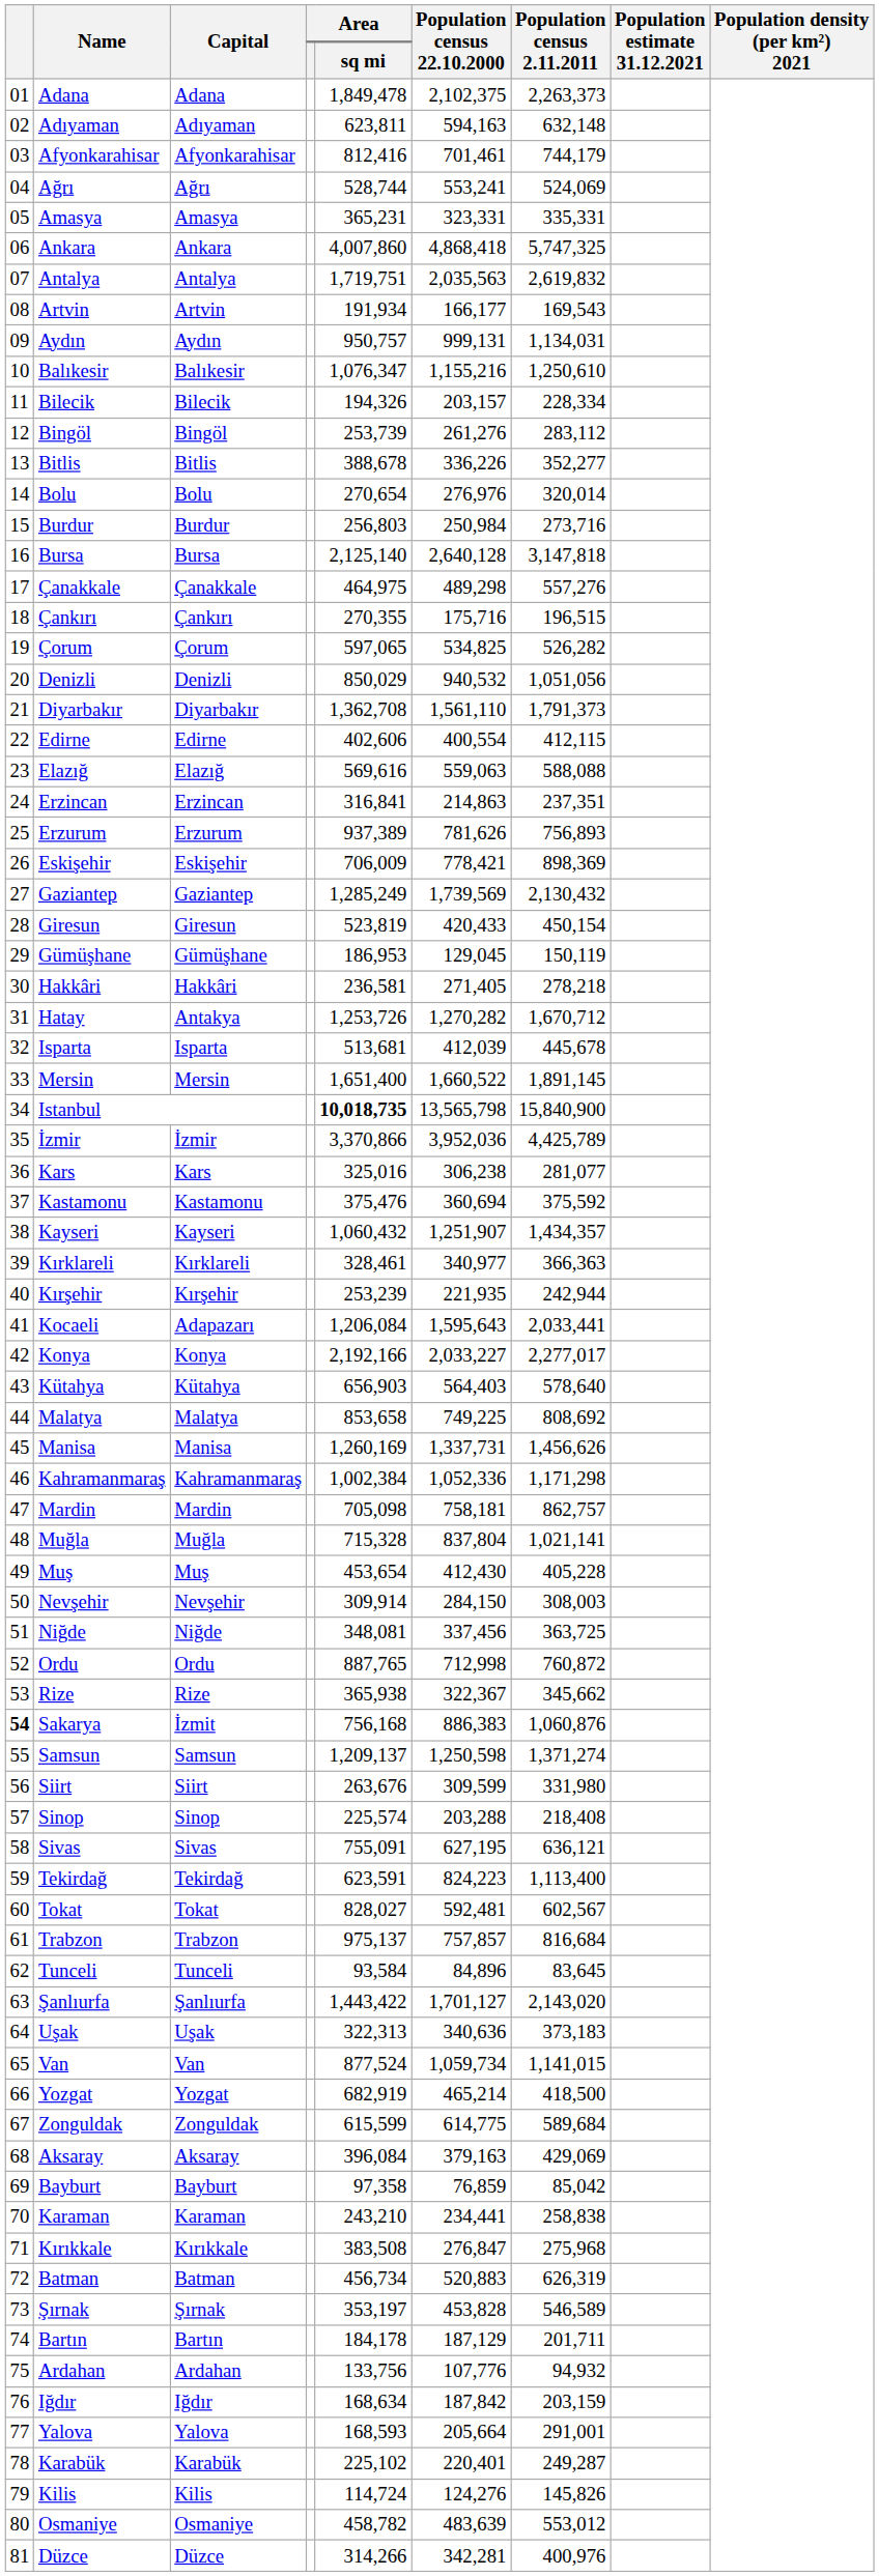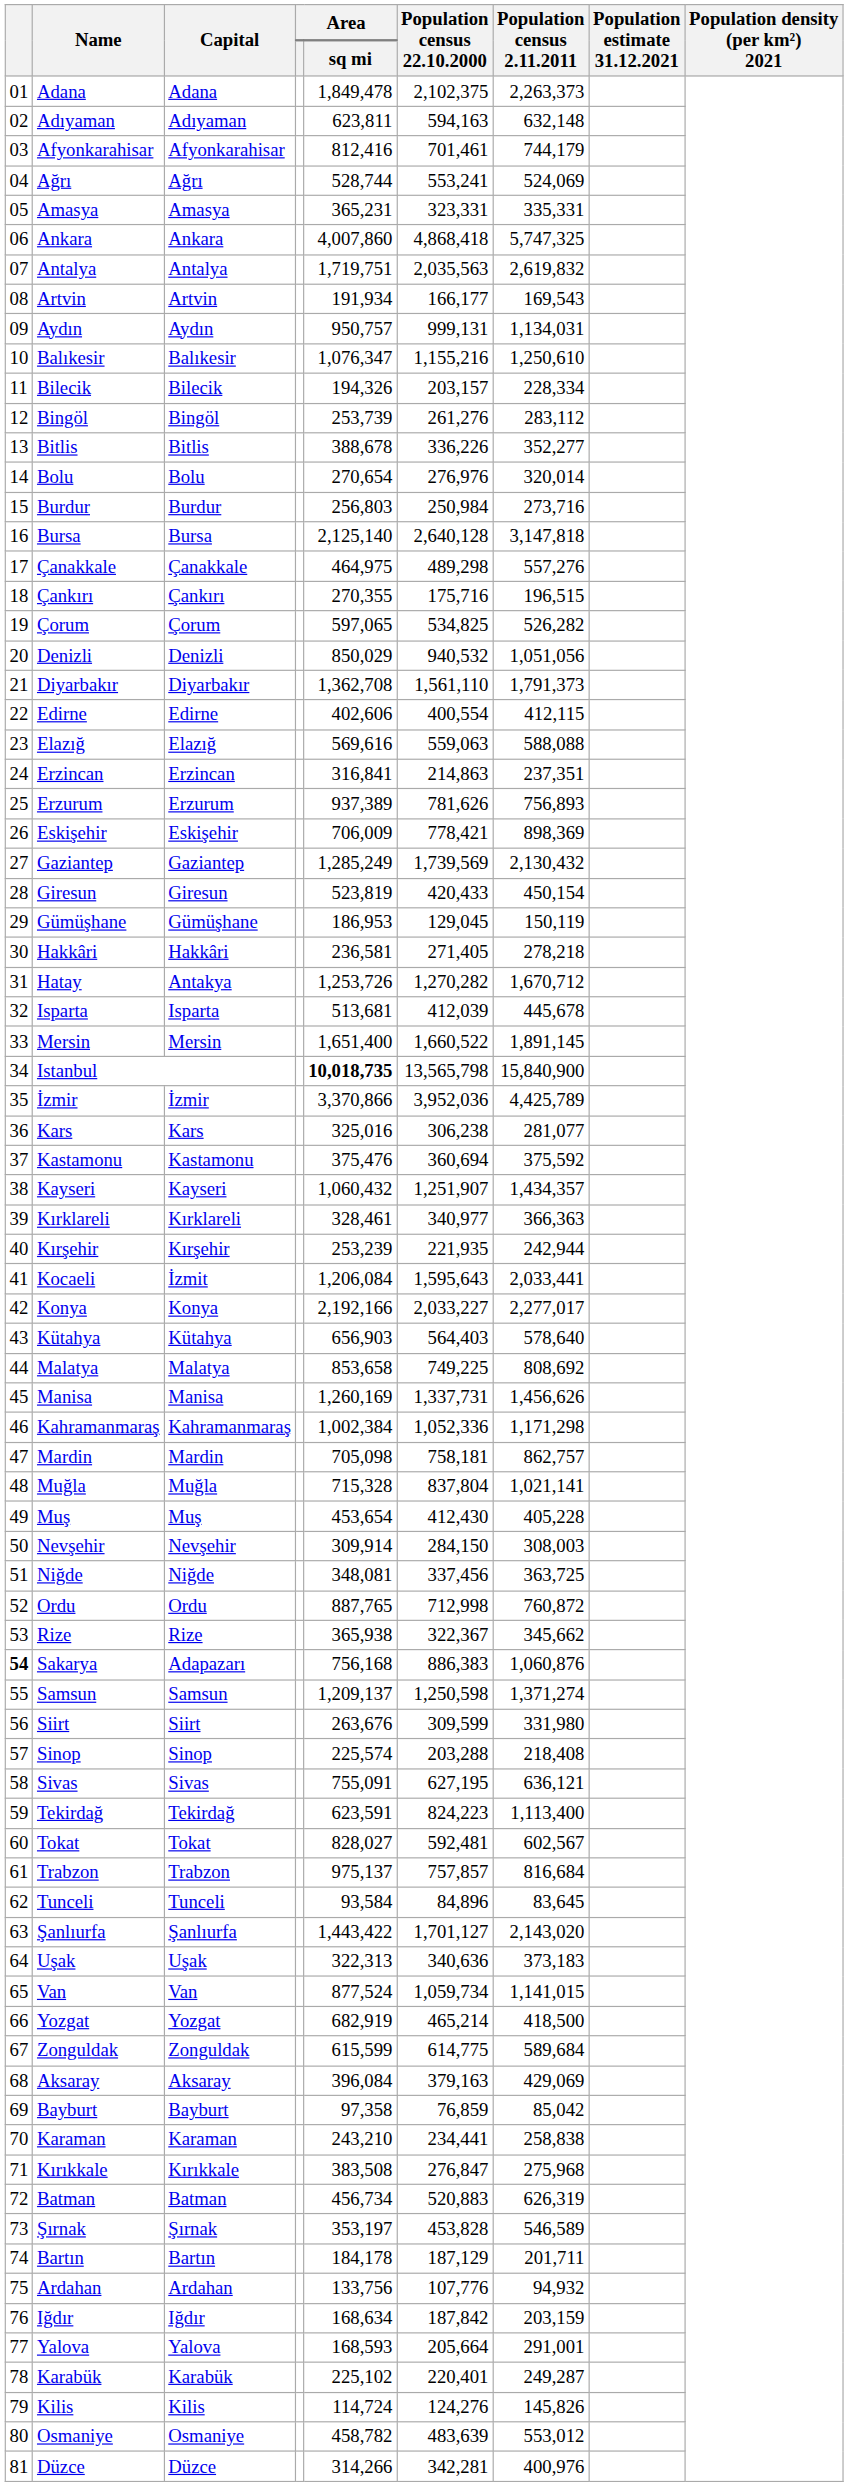Kocaeli | Capital: Adapazarı -> İzmit
Sakarya | Capital: İzmit -> Adapazarı
